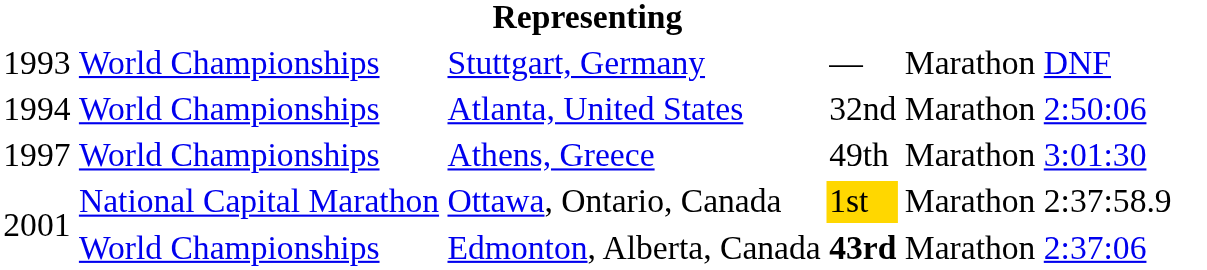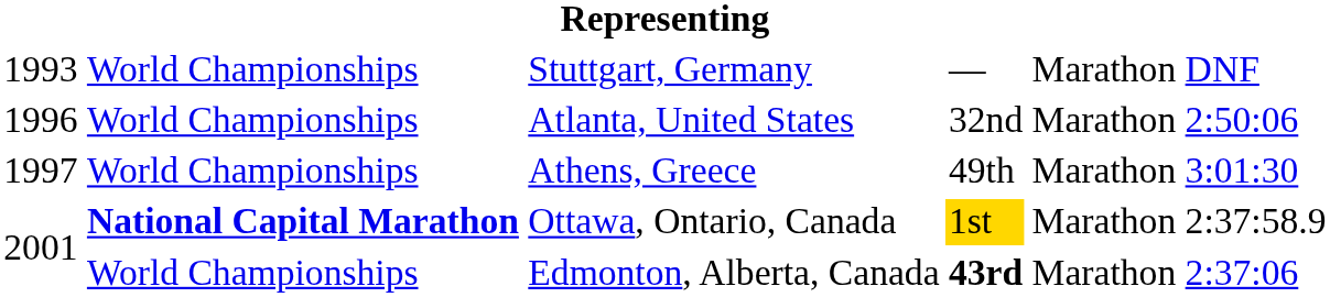Atlanta, United States | column 1: 1994 -> 1996
Ottawa, Ontario, Canada | column 2: normal -> bold
